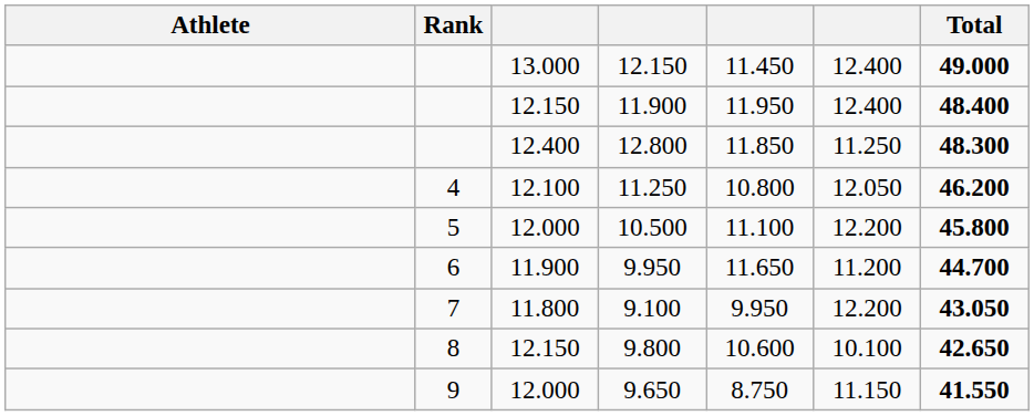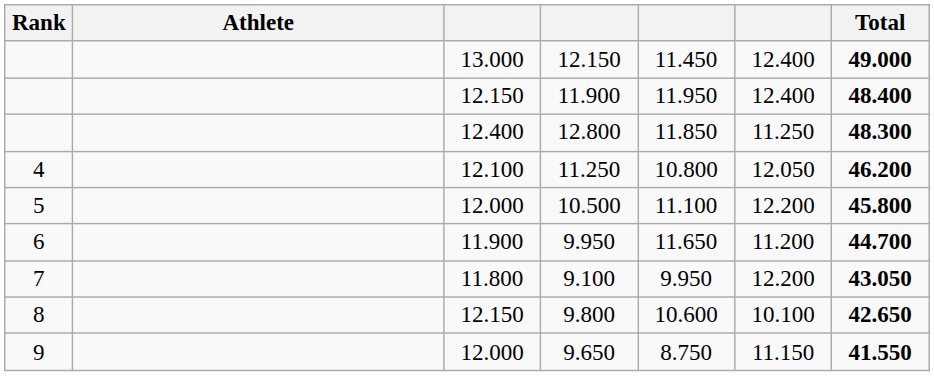columns swapped: Rank <-> Athlete
